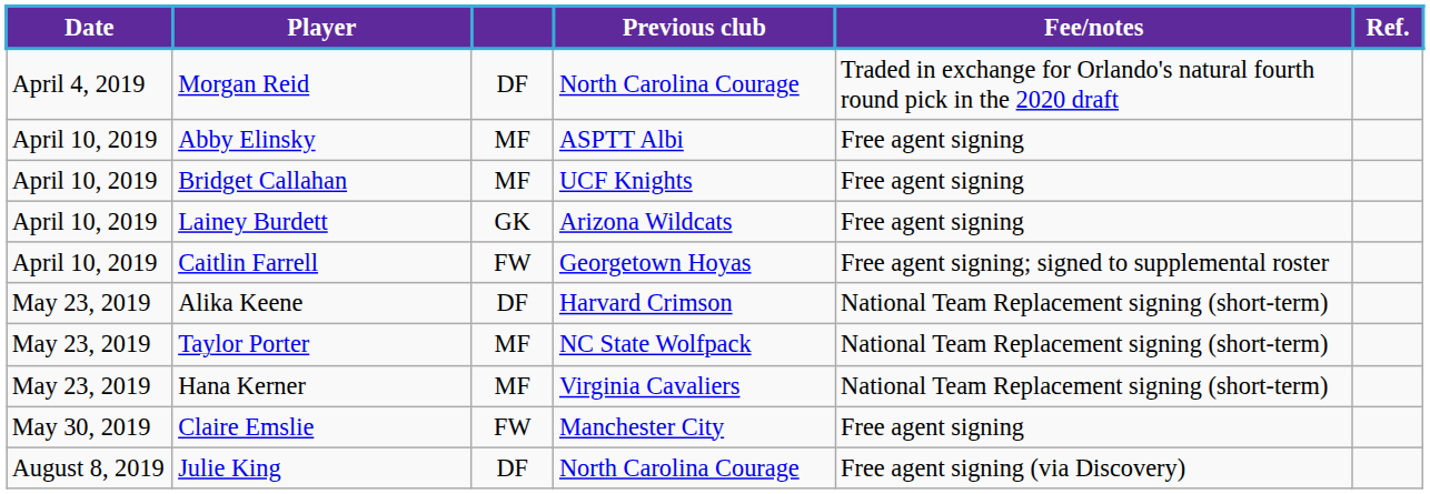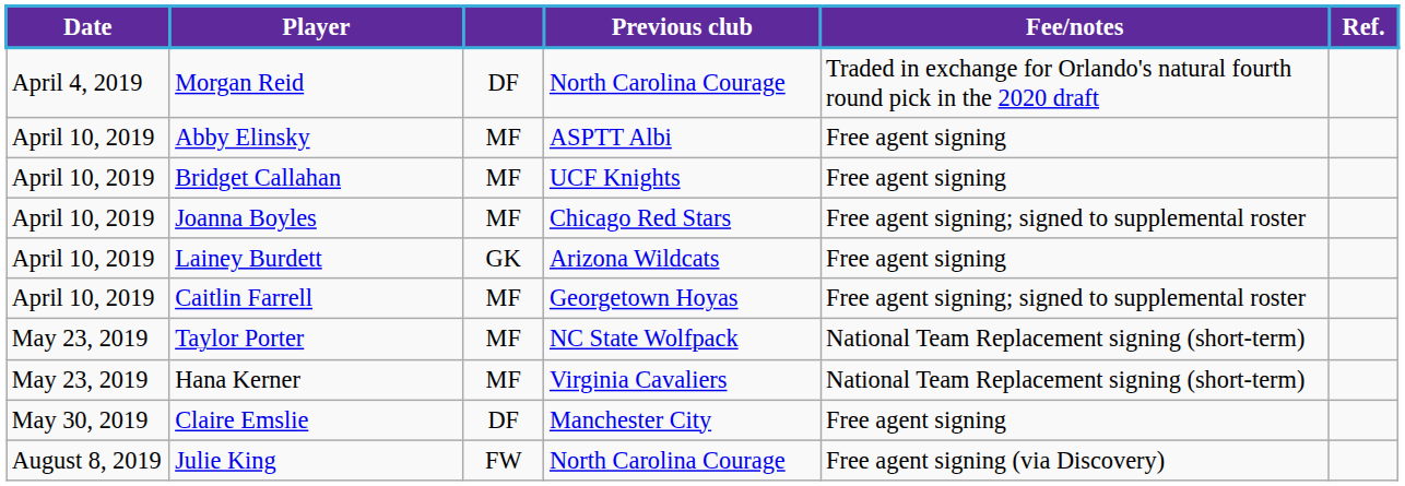+ row: April 10, 2019 | Joanna Boyles | MF | Chicago Red Stars | Free agent signing; signed to supplemental roster
Caitlin Farrell | column 3: FW -> MF
- row: May 23, 2019 | Alika Keene | DF | Harvard Crimson | National Team Replacement signing (short-term)
Claire Emslie | column 3: FW -> DF
Julie King | column 3: DF -> FW
